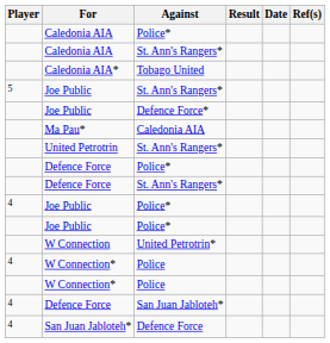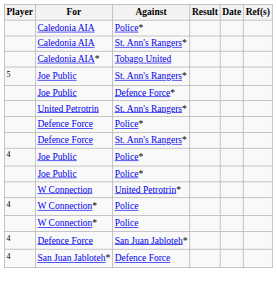- row: Ma Pau* | Caledonia AIA
